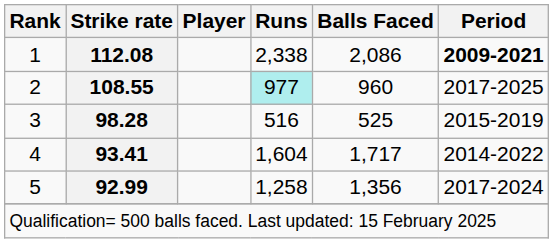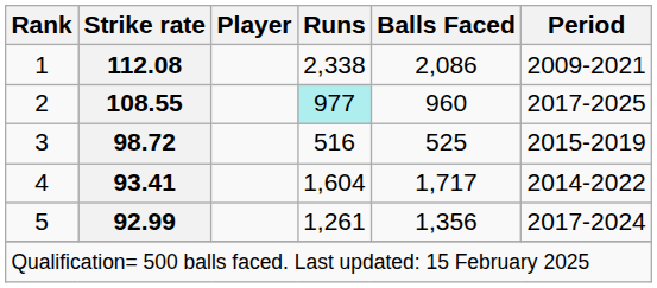1 | Period: bold -> normal
3 | Strike rate: 98.28 -> 98.72
5 | Runs: 1,258 -> 1,261
